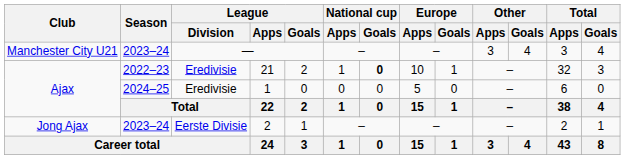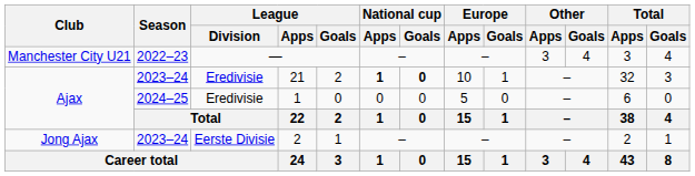— | Season: 2023–24 -> 2022–23
21 | Season: 2022–23 -> 2023–24
21 | National cup / Apps: normal -> bold
